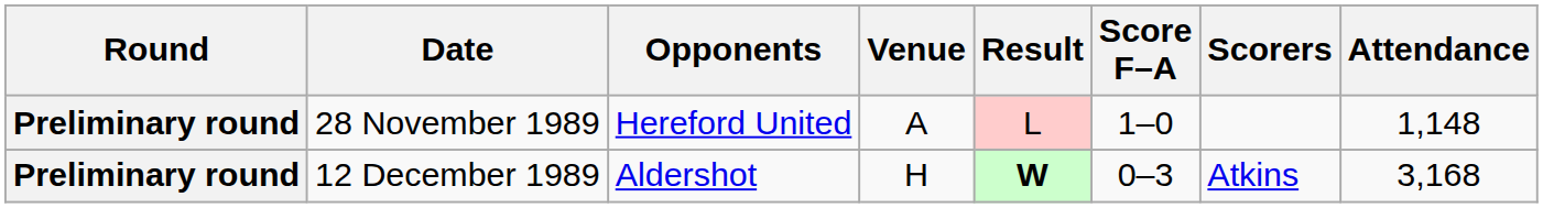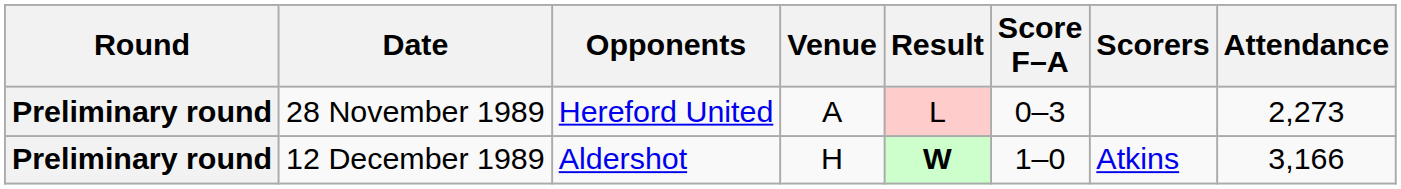28 November 1989 | Score F–A: 1–0 -> 0–3
28 November 1989 | Attendance: 1,148 -> 2,273
12 December 1989 | Score F–A: 0–3 -> 1–0
12 December 1989 | Attendance: 3,168 -> 3,166
